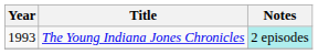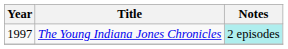The Young Indiana Jones Chronicles | Year: 1993 -> 1997
